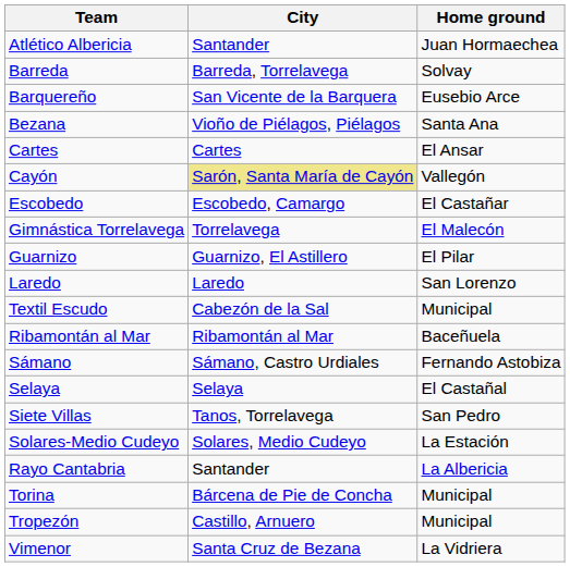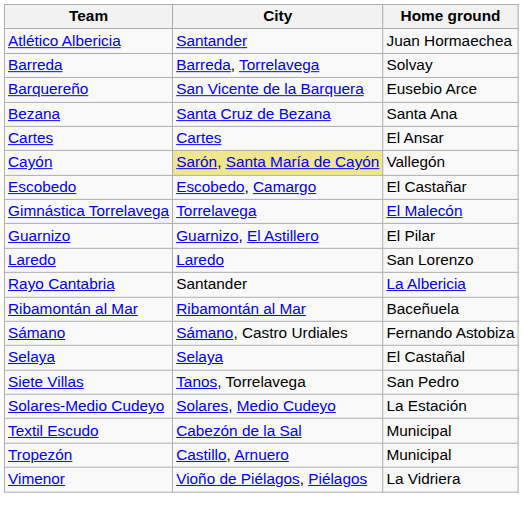Bezana | City: Vioño de Piélagos, Piélagos -> Santa Cruz de Bezana
rows swapped: Rayo Cantabria <-> Textil Escudo
- row: Torina | Bárcena de Pie de Concha | Municipal
Vimenor | City: Santa Cruz de Bezana -> Vioño de Piélagos, Piélagos
